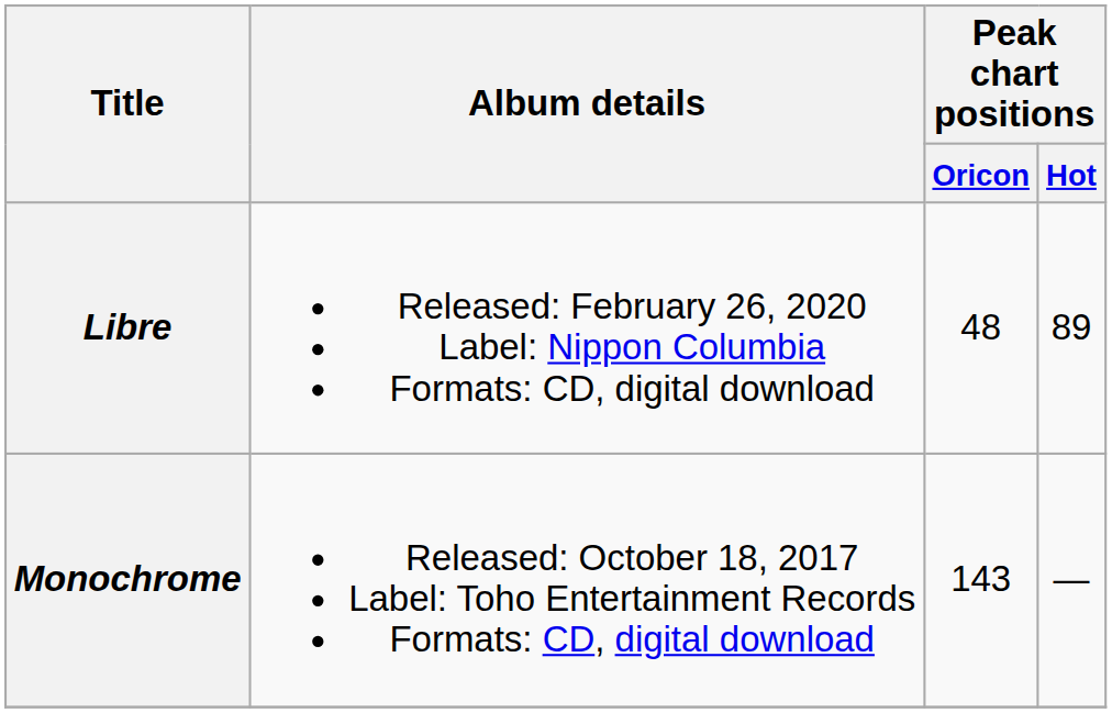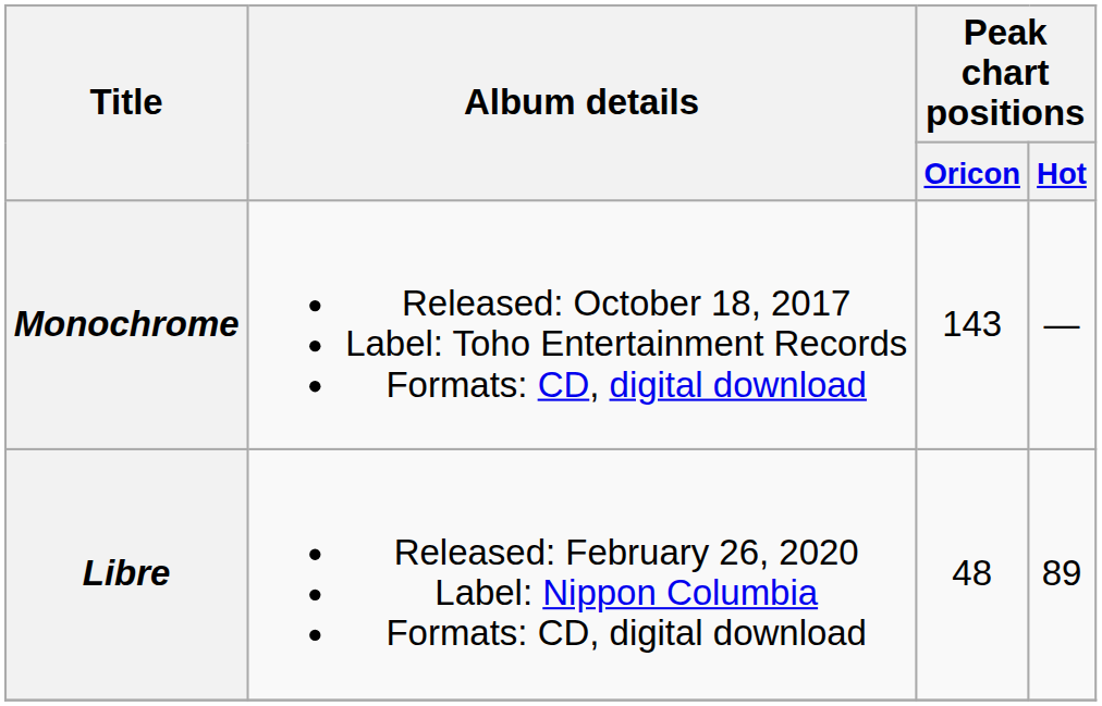rows swapped: Monochrome <-> Libre
